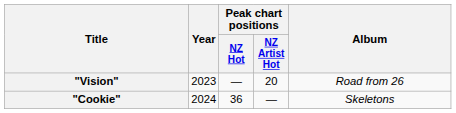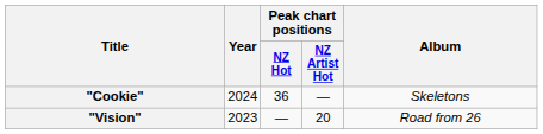rows swapped: "Vision" <-> "Cookie"
